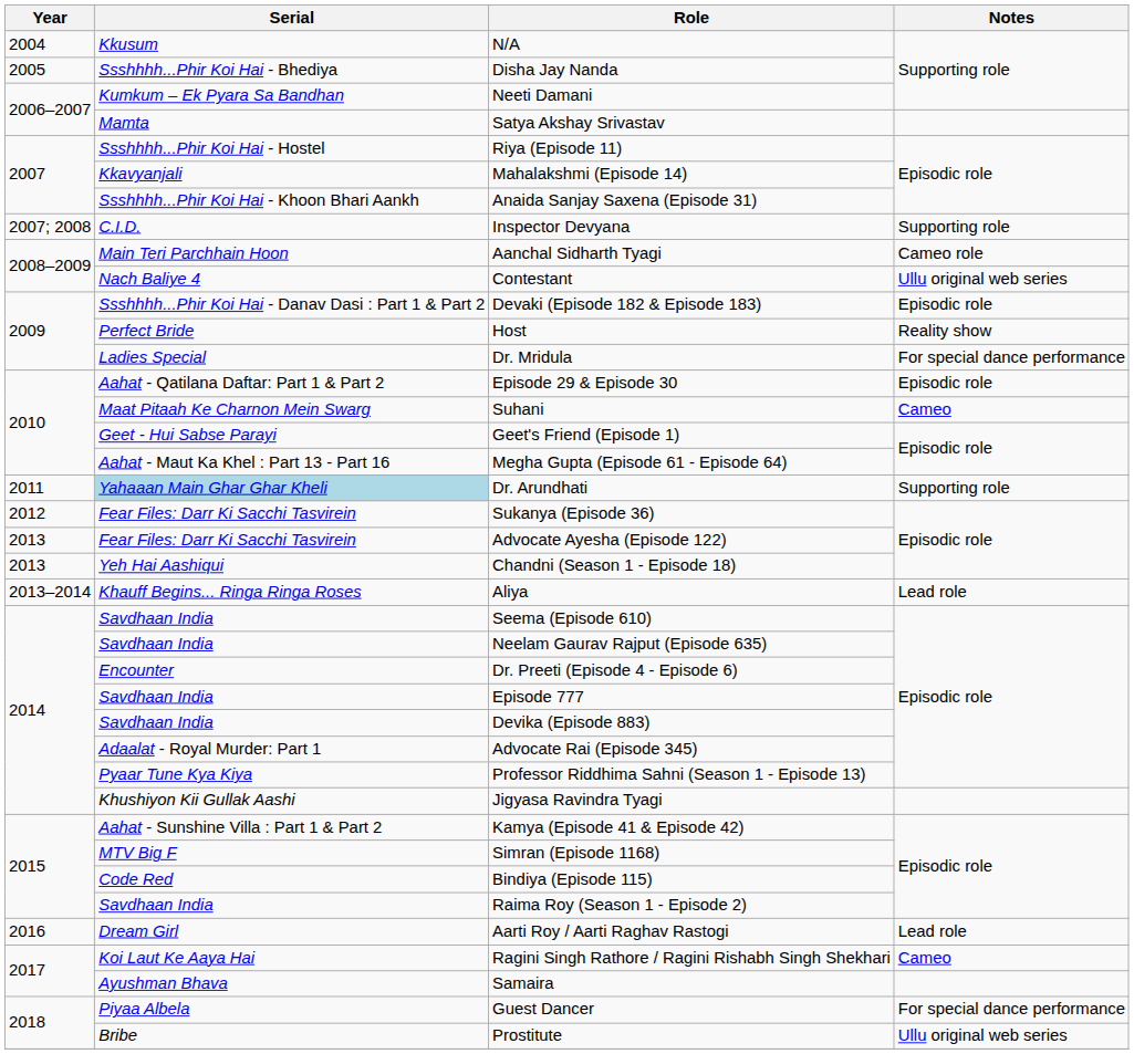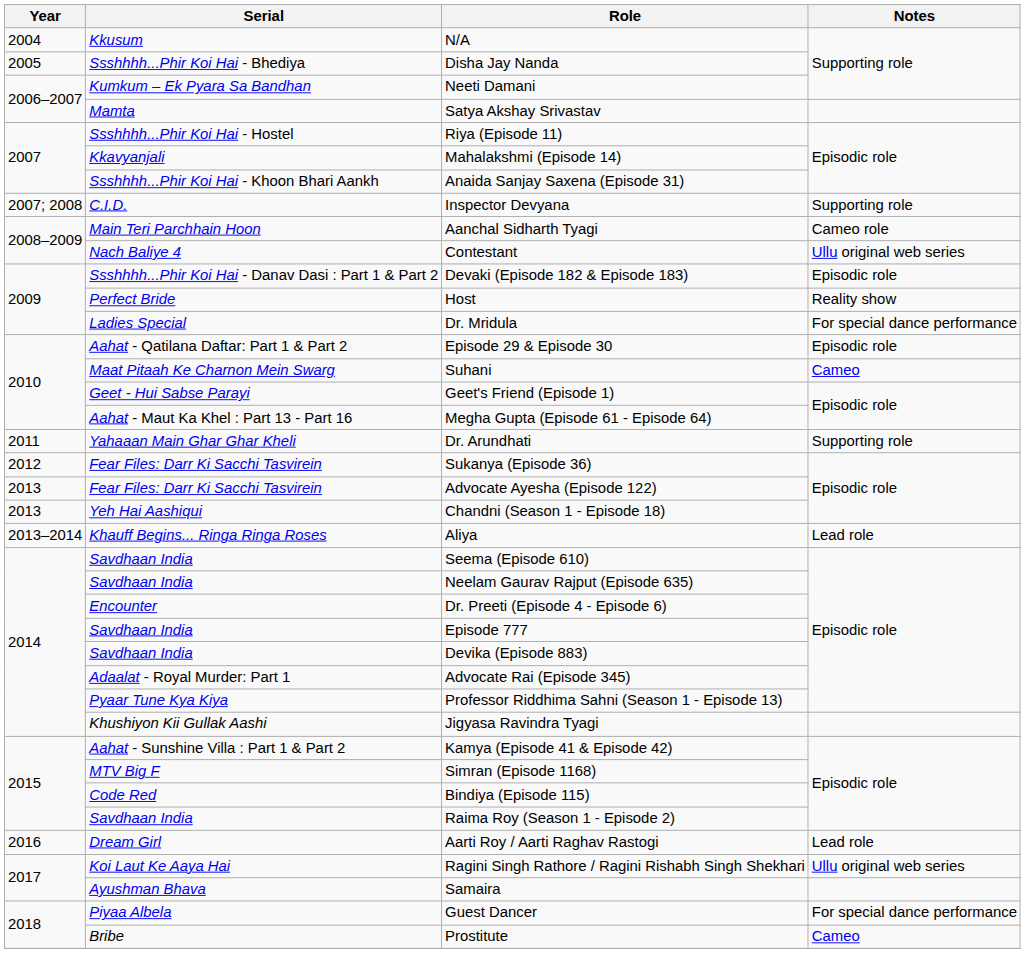Dr. Arundhati | Serial: lightblue background -> no background
Ragini Singh Rathore / Ragini Rishabh Singh Shekhari | Notes: Cameo -> Ullu original web series
Prostitute | Notes: Ullu original web series -> Cameo
